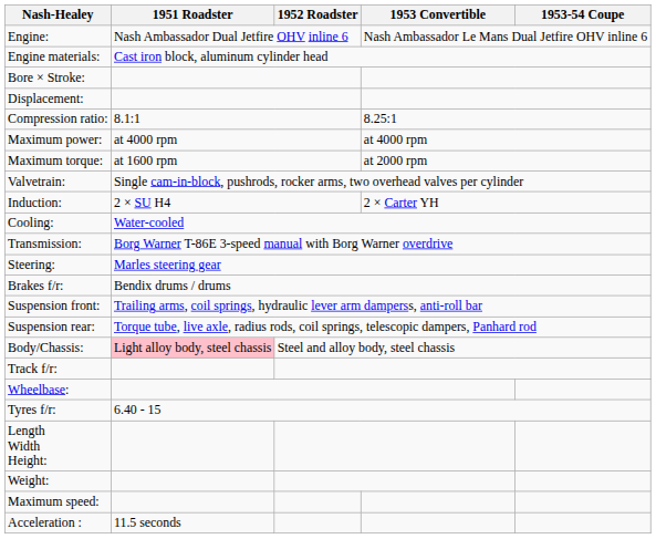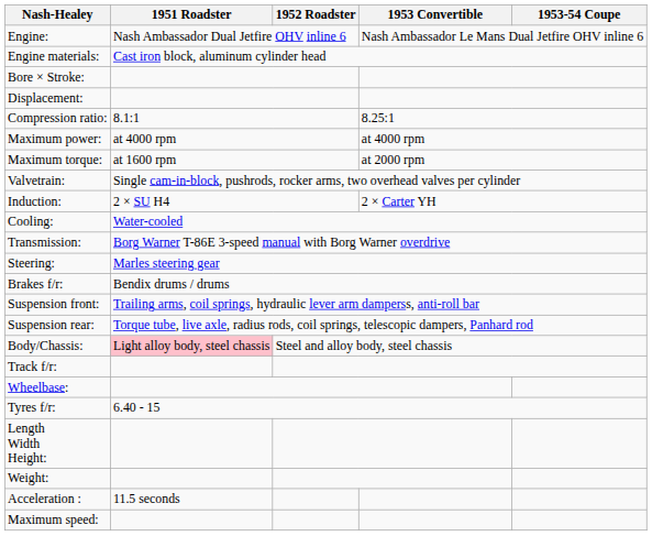rows swapped: Maximum speed: <-> Acceleration :
